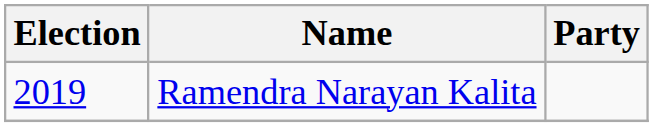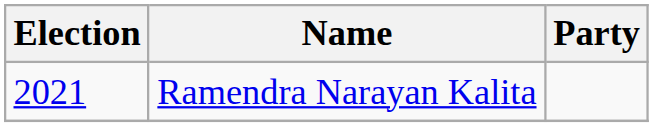Ramendra Narayan Kalita | Election: 2019 -> 2021
